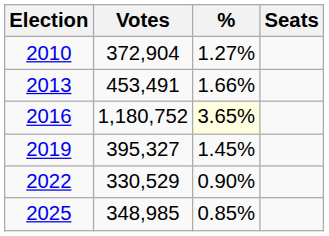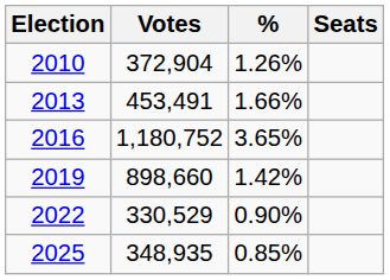2010 | %: 1.27% -> 1.26%
2016 | %: lightyellow background -> no background
2019 | Votes: 395,327 -> 898,660
2019 | %: 1.45% -> 1.42%
2025 | Votes: 348,985 -> 348,935
